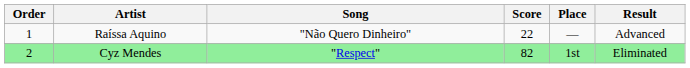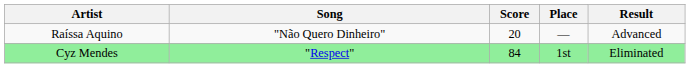- column: Order | 1 | 2
Raíssa Aquino | Score: 22 -> 20
Cyz Mendes | Score: 82 -> 84
